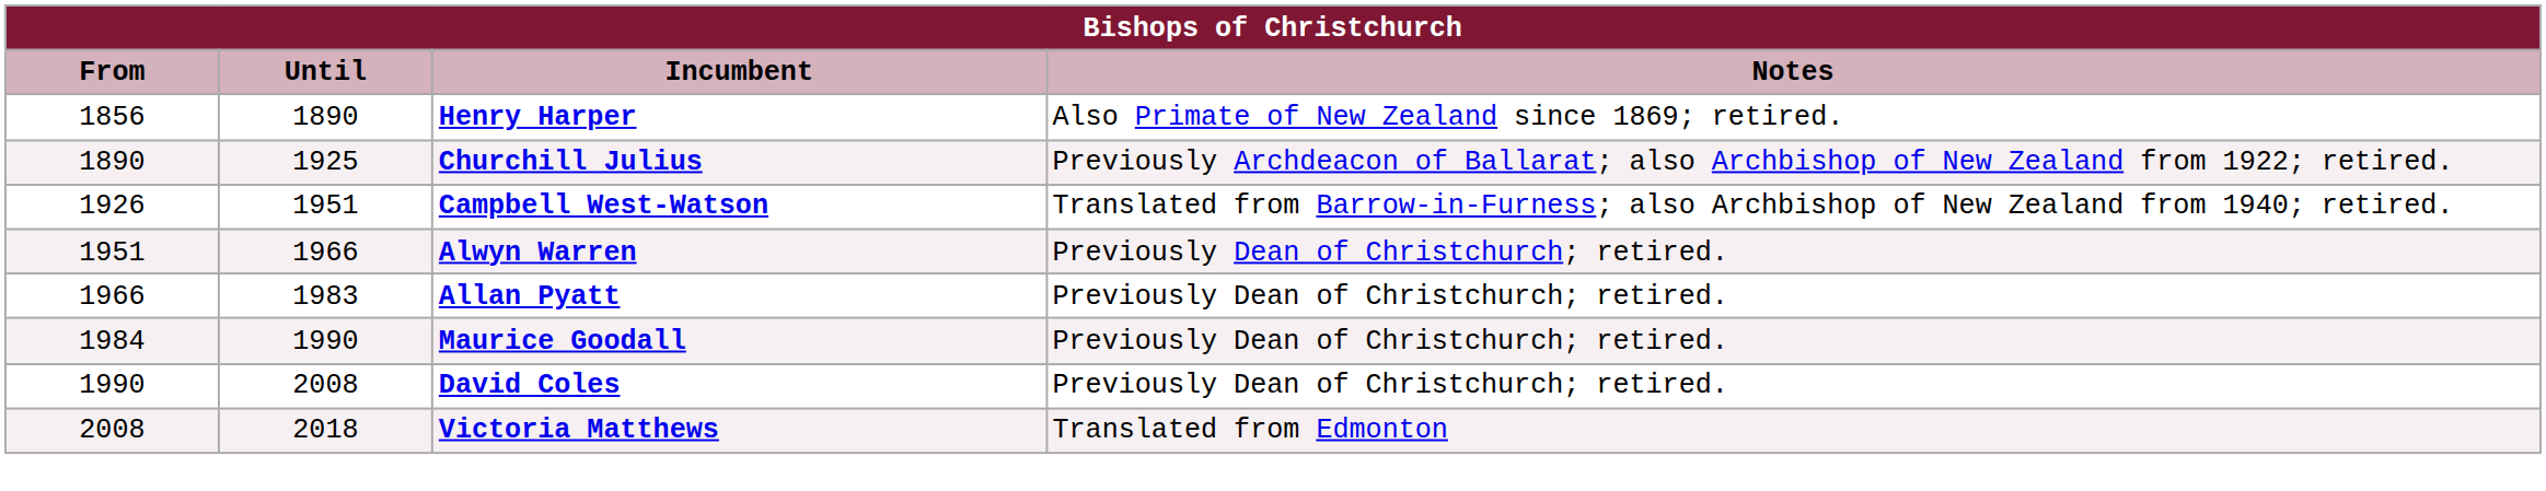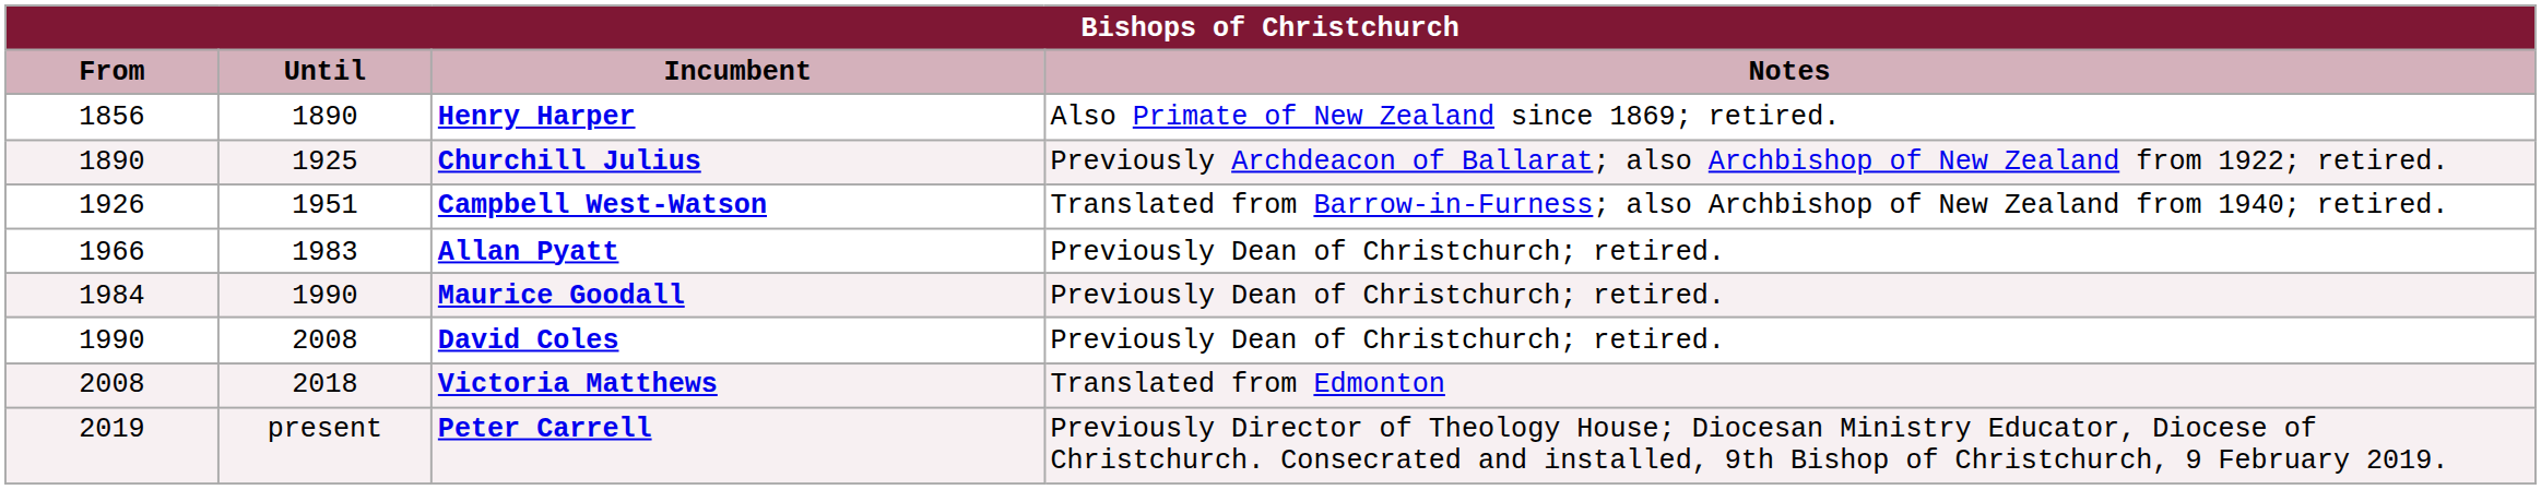- row: 1951 | 1966 | Alwyn Warren | Previously Dean of Christchurch; retired.
+ row: 2019 | present | Peter Carrell | Previously Director of Theology House; Diocesan Ministry Educator, Diocese of Christchurch. Consecrated and installed, 9th Bishop of Christchurch, 9 February 2019.
